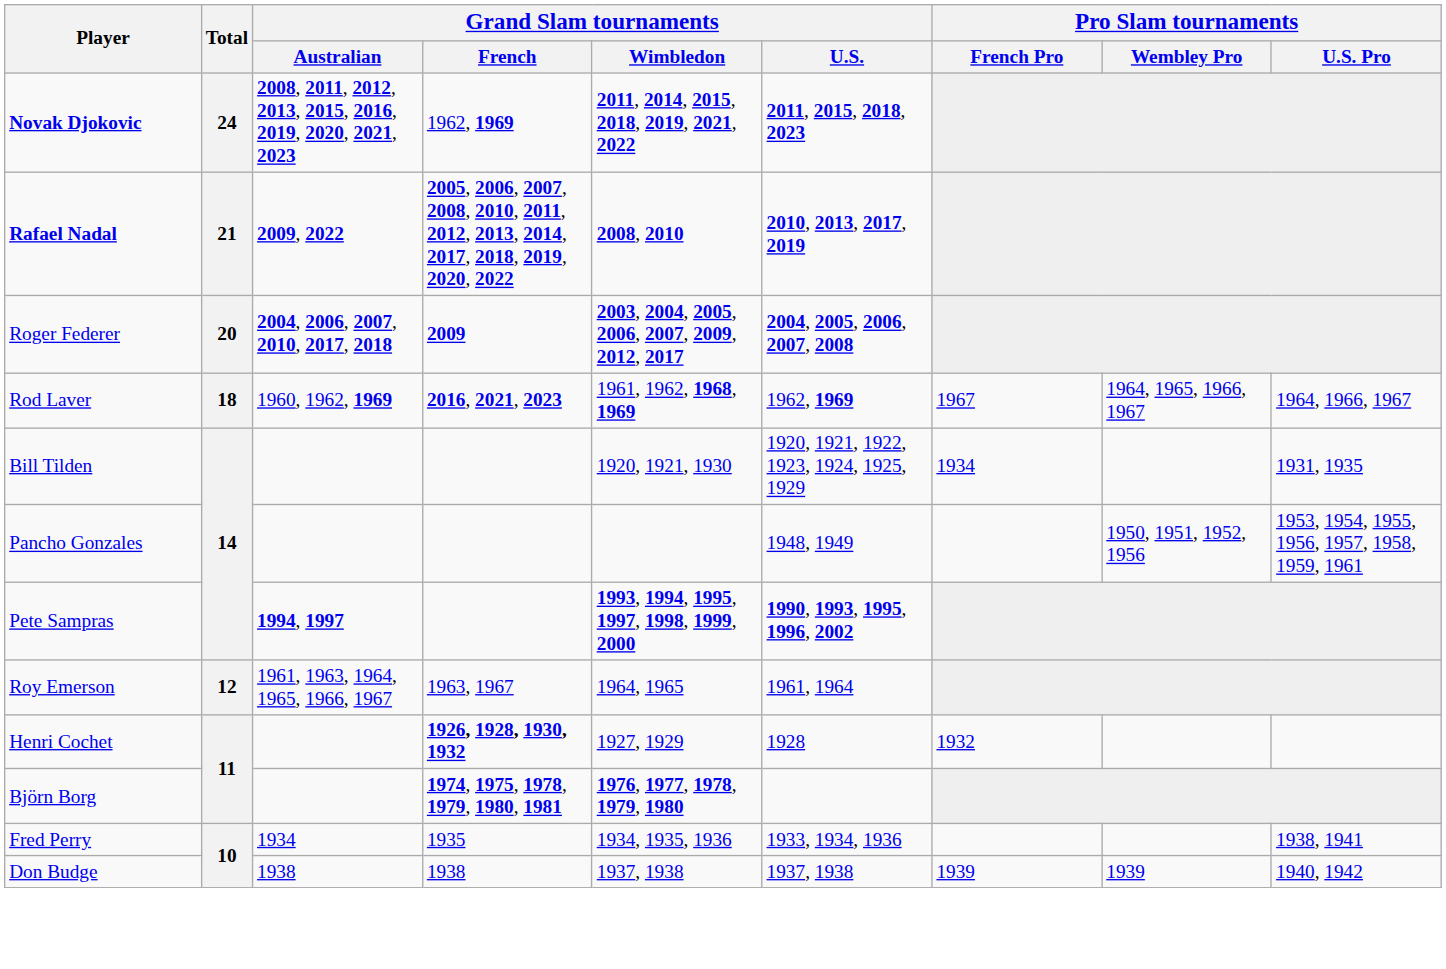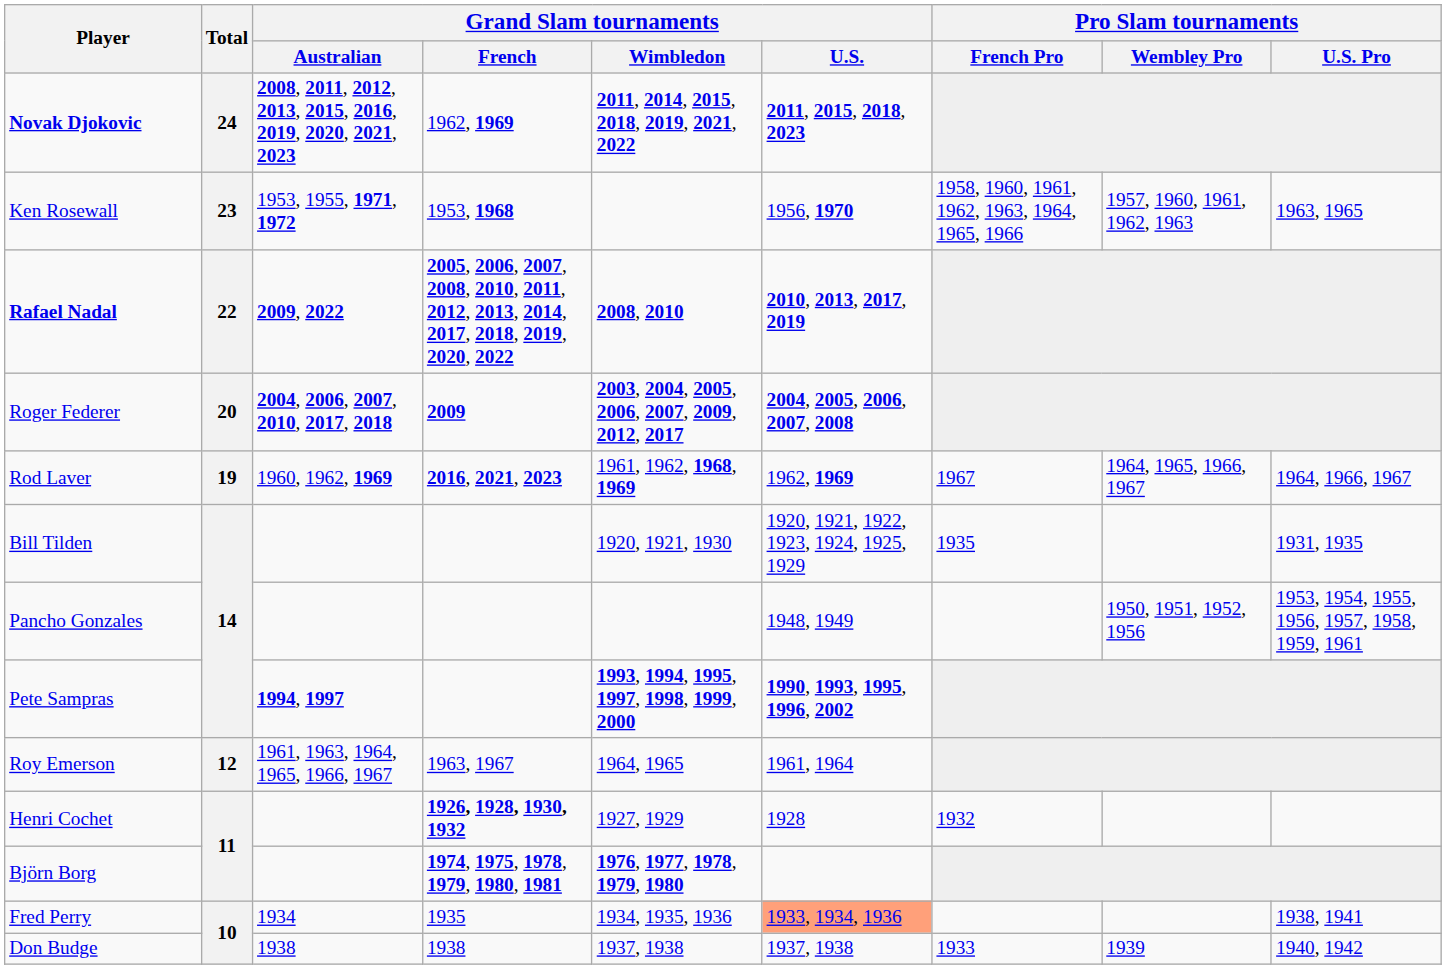+ row: Ken Rosewall | 23 | 1953, 1955, 1971, 1972 | 1953, 1968 | 1956, 1970 | 1958, 1960, 1961, 1962, 1963, 1964, 1965, 1966 | 1957, 1960, 1961, 1962, 1963 | 1963, 1965
Rafael Nadal | Total: 21 -> 22
Rod Laver | Total: 18 -> 19
Bill Tilden | Pro Slam tournaments / French Pro: 1934 -> 1935
Fred Perry | Grand Slam tournaments / U.S.: no background -> lightsalmon background
Don Budge | Pro Slam tournaments / French Pro: 1939 -> 1933
